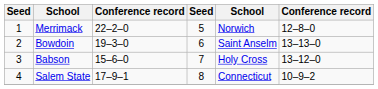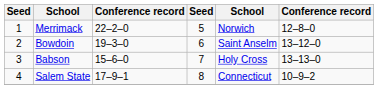Bowdoin | column 6: 13–13–0 -> 13–12–0
Babson | column 6: 13–12–0 -> 13–13–0
